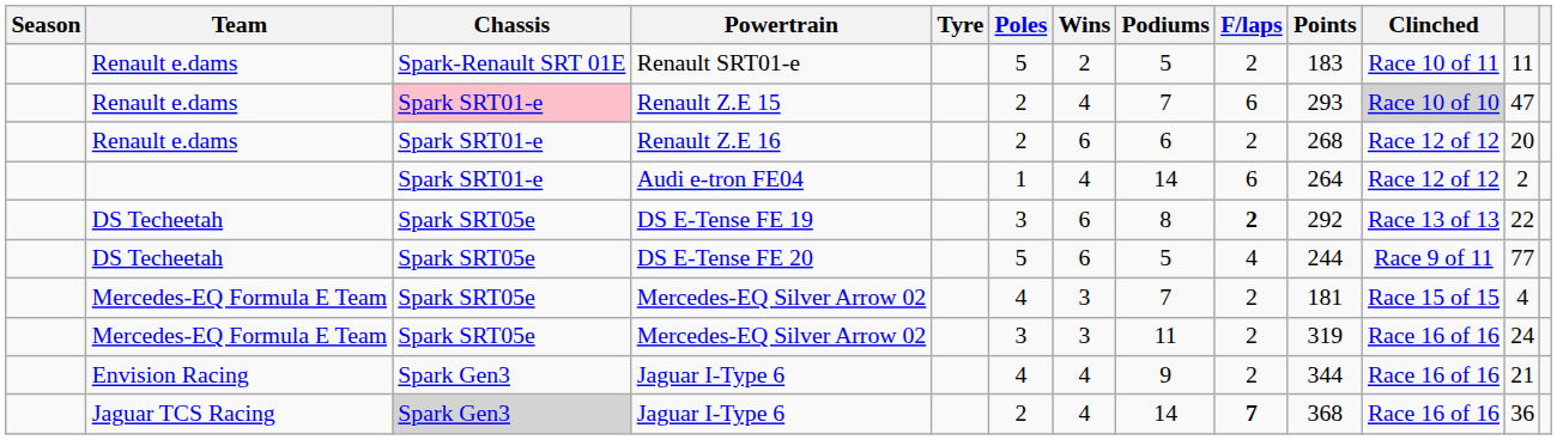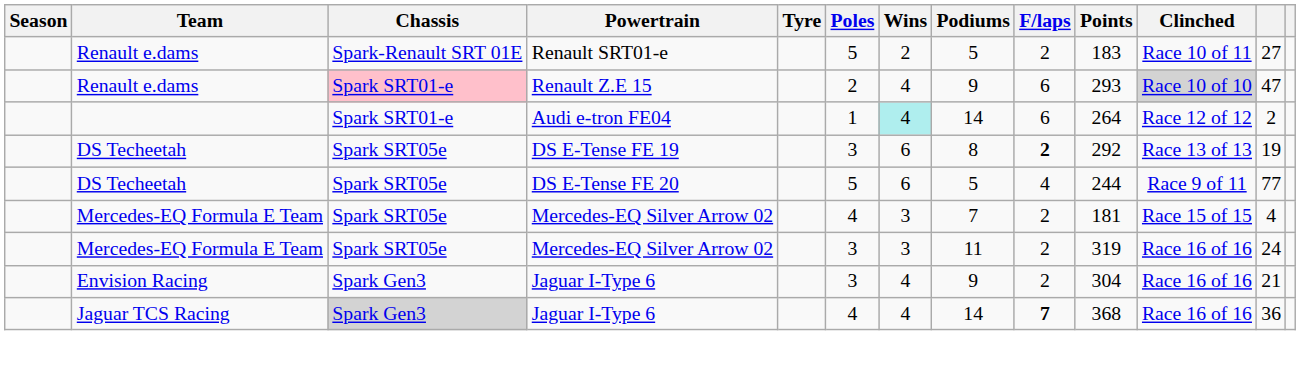Renault SRT01-e | column 12: 11 -> 27
Renault Z.E 15 | Podiums: 7 -> 9
- row: Renault e.dams | Spark SRT01-e | Renault Z.E 16 | 2 | 6 | 6 | 2 | 268 | Race 12 of 12 | 20
Audi e-tron FE04 | Wins: no background -> paleturquoise background
DS E-Tense FE 19 | column 12: 22 -> 19
Envision Racing / Jaguar I-Type 6 | Poles: 4 -> 3
Envision Racing / Jaguar I-Type 6 | Points: 344 -> 304
Jaguar TCS Racing / Jaguar I-Type 6 | Poles: 2 -> 4
